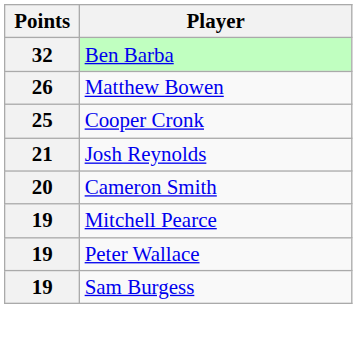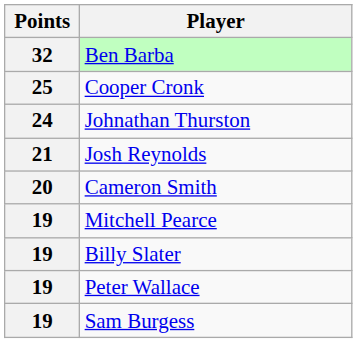- row: 26 | Matthew Bowen
+ row: 24 | Johnathan Thurston
+ row: 19 | Billy Slater
